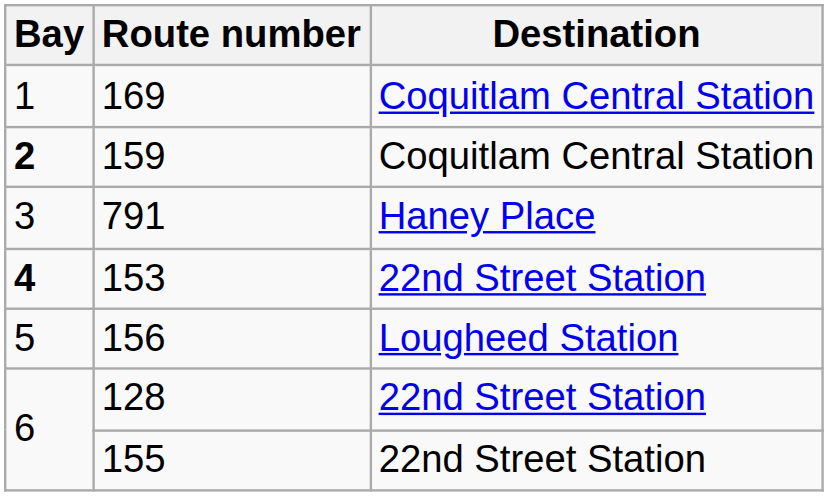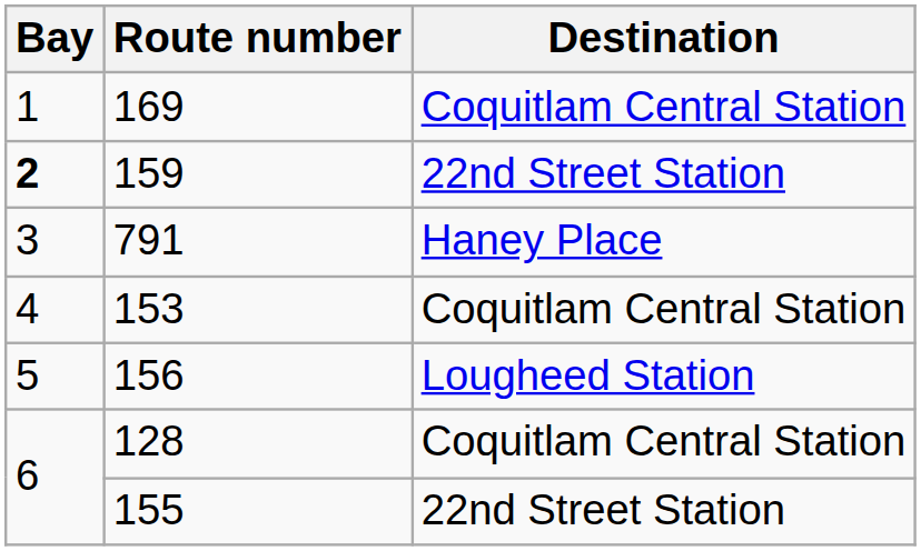159 | Destination: Coquitlam Central Station -> 22nd Street Station
153 | Bay: bold -> normal
153 | Destination: 22nd Street Station -> Coquitlam Central Station
128 | Destination: 22nd Street Station -> Coquitlam Central Station
